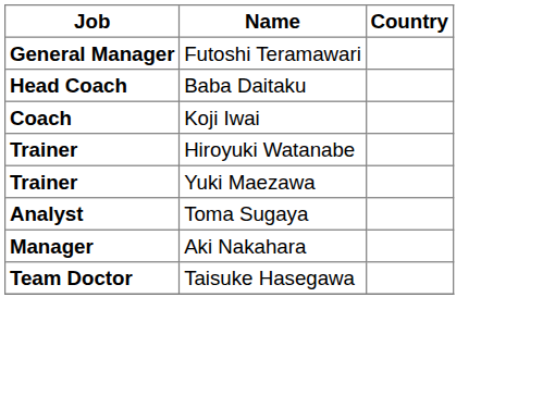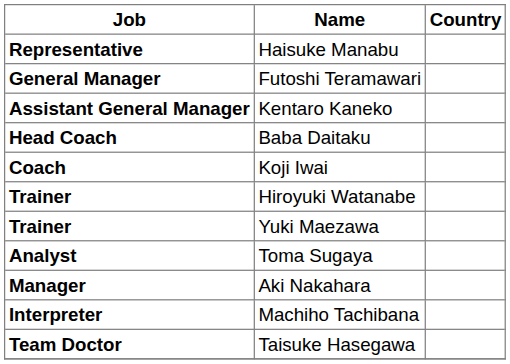+ row: Representative | Haisuke Manabu
+ row: Assistant General Manager | Kentaro Kaneko
+ row: Interpreter | Machiho Tachibana
